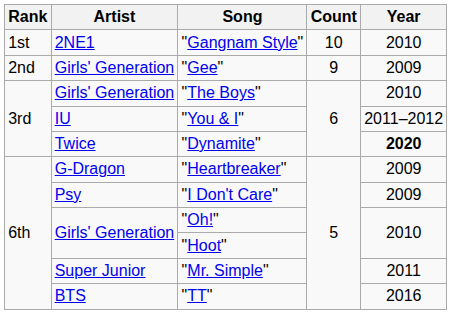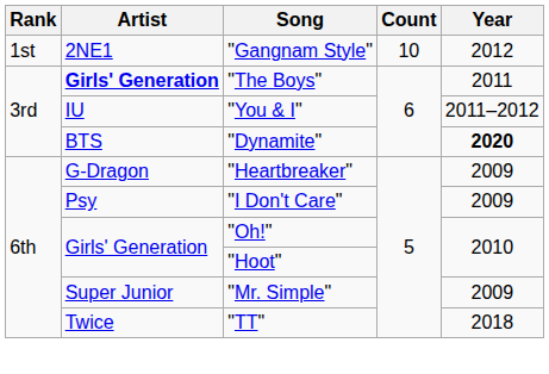"Gangnam Style" | Year: 2010 -> 2012
- row: 2nd | Girls' Generation | "Gee" | 9 | 2009
"The Boys" | Artist: normal -> bold
"The Boys" | Year: 2010 -> 2011
"Dynamite" | Artist: Twice -> BTS
"Mr. Simple" | Year: 2011 -> 2009
"TT" | Artist: BTS -> Twice
"TT" | Year: 2016 -> 2018
